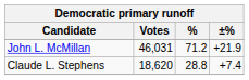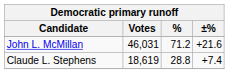John L. McMillan | ±%: +21.9 -> +21.6
Claude L. Stephens | Votes: 18,620 -> 18,619
